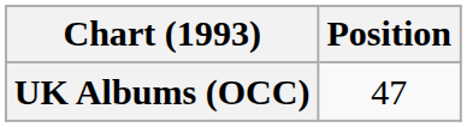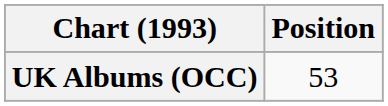UK Albums (OCC) | Position: 47 -> 53
